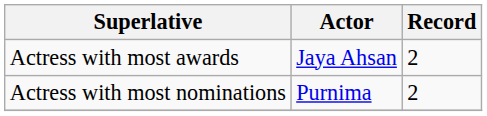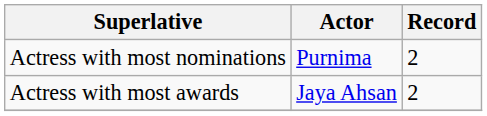rows swapped: Actress with most awards <-> Actress with most nominations
